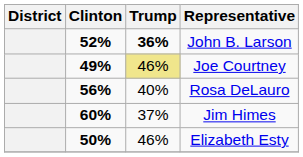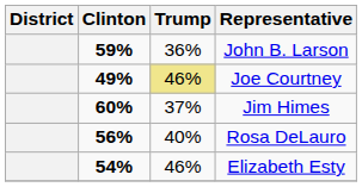John B. Larson | Clinton: 52% -> 59%
John B. Larson | Trump: bold -> normal
rows swapped: Rosa DeLauro <-> Jim Himes
Elizabeth Esty | Clinton: 50% -> 54%
